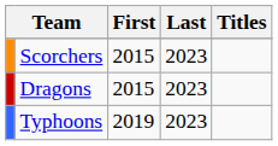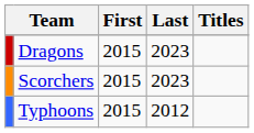rows swapped: Dragons <-> Scorchers
Typhoons | First: 2019 -> 2015
Typhoons | Last: 2023 -> 2012
